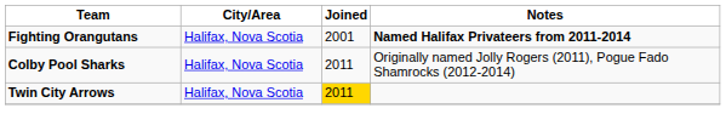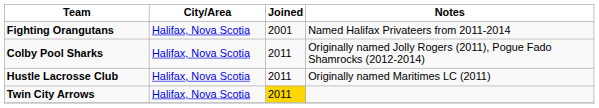Fighting Orangutans | Notes: bold -> normal
+ row: Hustle Lacrosse Club | Halifax, Nova Scotia | 2011 | Originally named Maritimes LC (2011)
